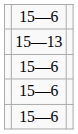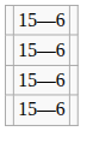- row: 15—13
